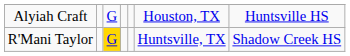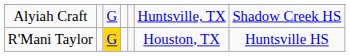Alyiah Craft | column 6: Houston, TX -> Huntsville, TX
Alyiah Craft | column 7: Huntsville HS -> Shadow Creek HS
R'Mani Taylor | column 6: Huntsville, TX -> Houston, TX
R'Mani Taylor | column 7: Shadow Creek HS -> Huntsville HS
